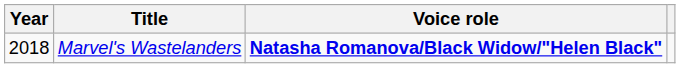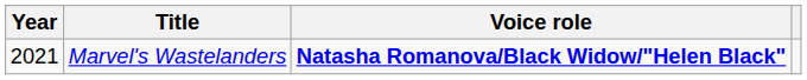Marvel's Wastelanders | Year: 2018 -> 2021
